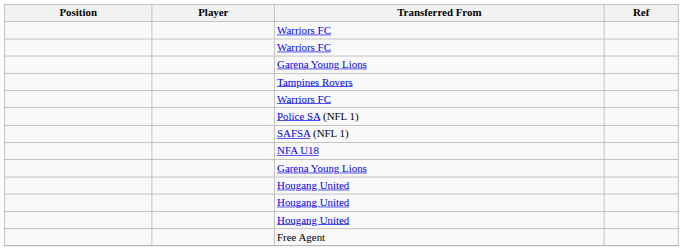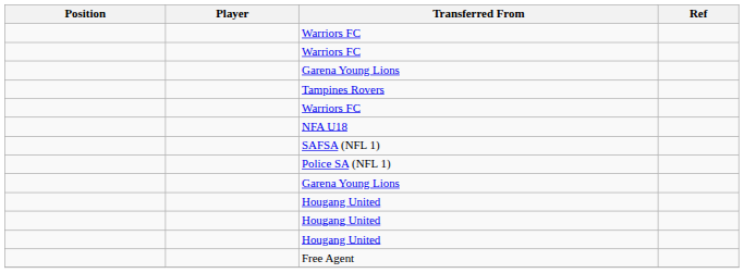rows swapped: NFA U18 <-> Police SA (NFL 1)
